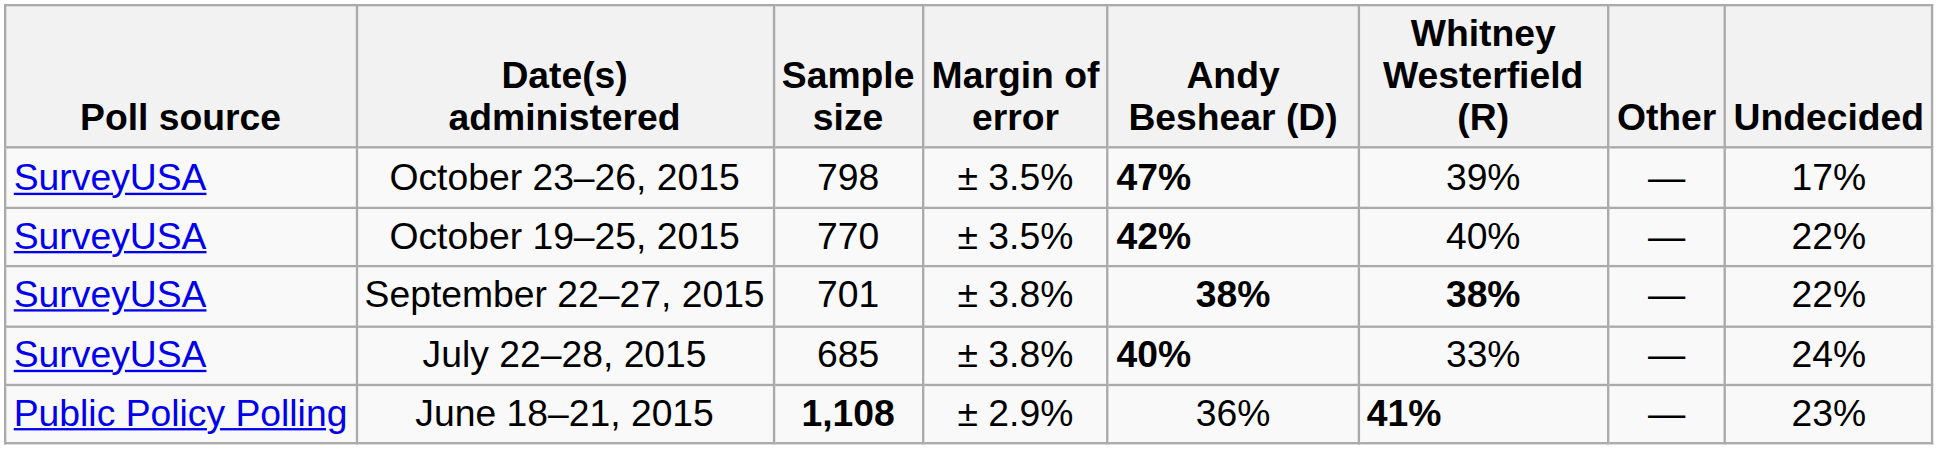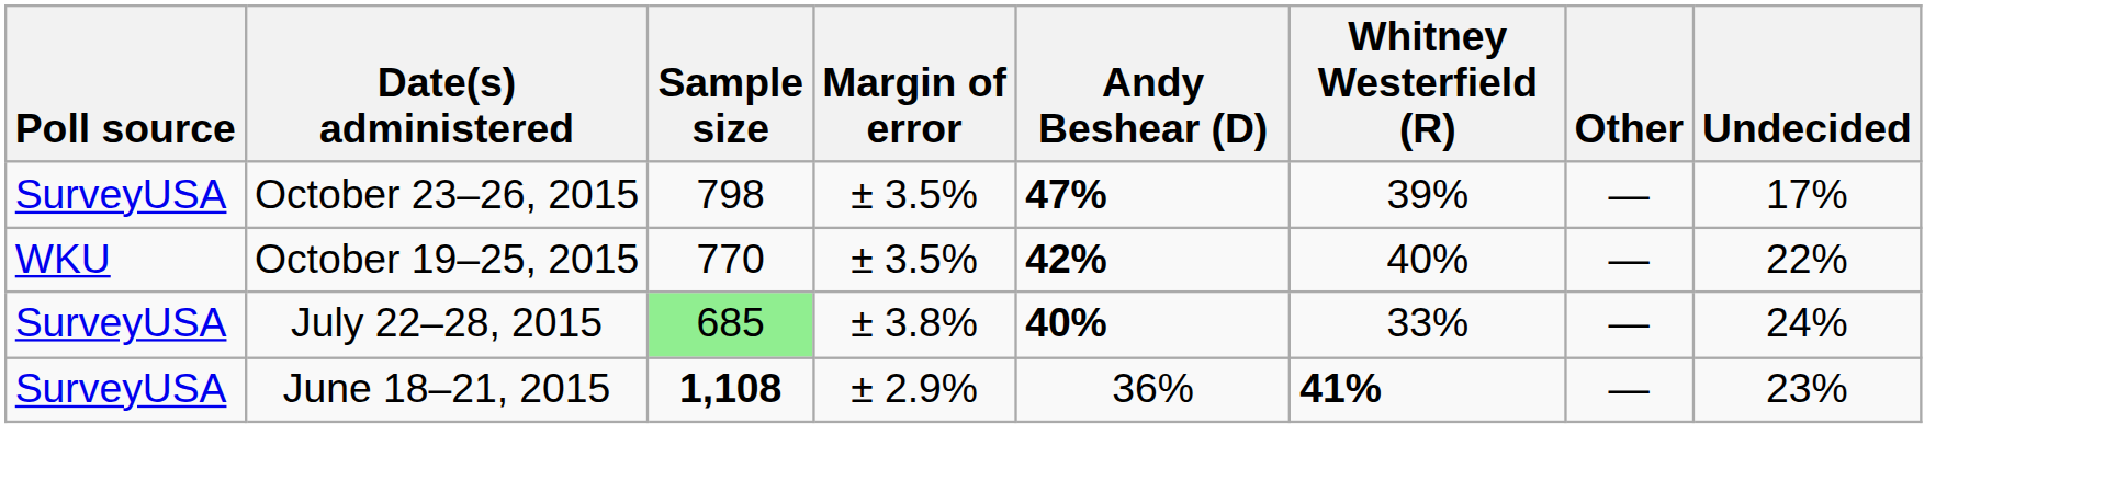October 19–25, 2015 | Poll source: SurveyUSA -> WKU
- row: SurveyUSA | September 22–27, 2015 | 701 | ± 3.8% | 38% | 38% | — | 22%
July 22–28, 2015 | Sample size: no background -> lightgreen background
June 18–21, 2015 | Poll source: Public Policy Polling -> SurveyUSA
